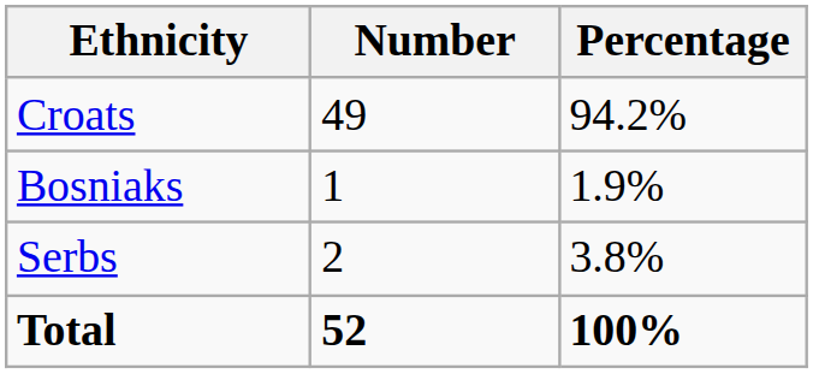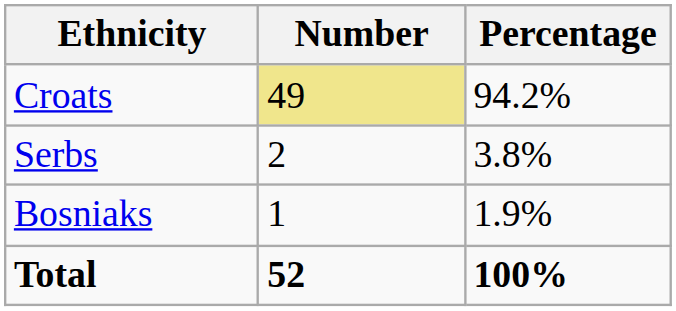Croats | Number: no background -> khaki background
rows swapped: Serbs <-> Bosniaks
